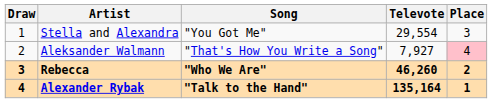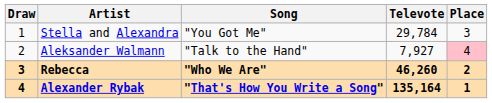Stella and Alexandra | Televote: 29,554 -> 29,784
Aleksander Walmann | Song: "That's How You Write a Song" -> "Talk to the Hand"
Alexander Rybak | Song: "Talk to the Hand" -> "That's How You Write a Song"
